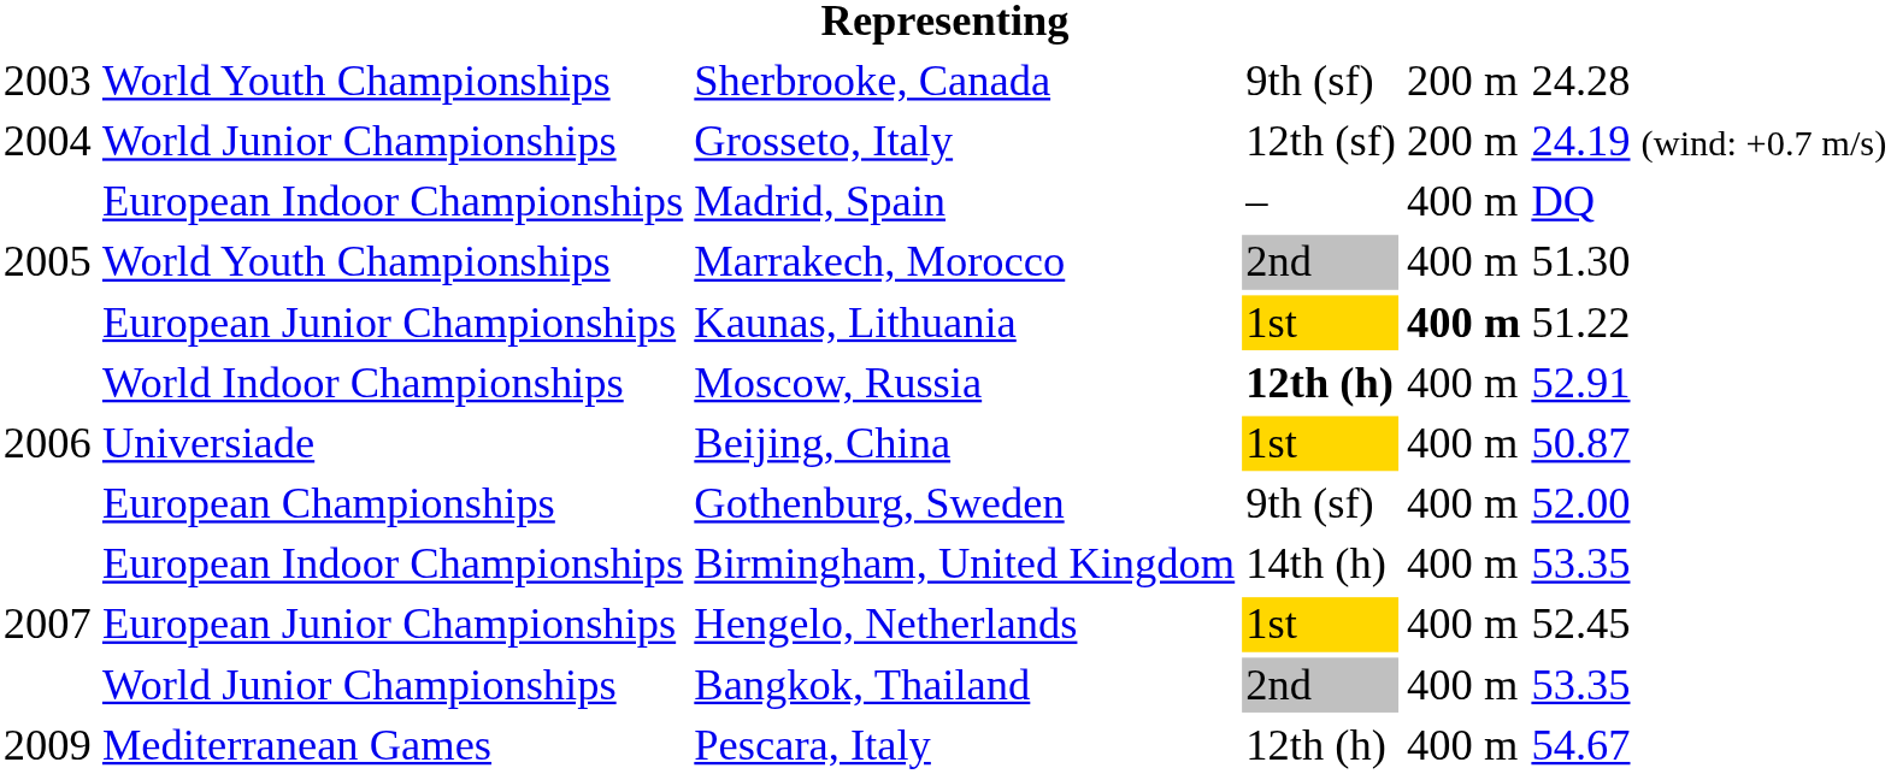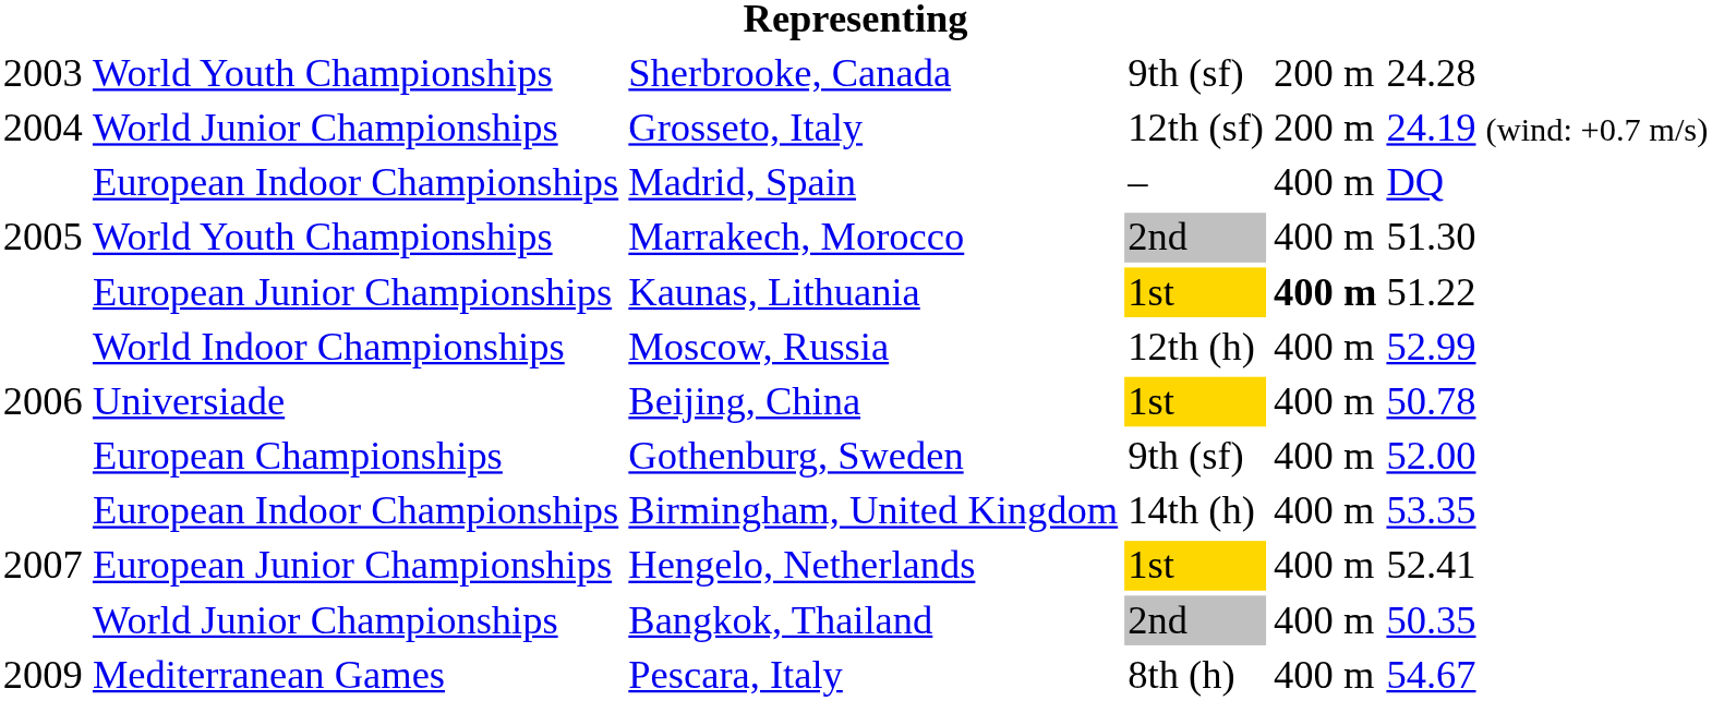Moscow, Russia | column 4: bold -> normal
Moscow, Russia | column 6: 52.91 -> 52.99
Beijing, China | column 6: 50.87 -> 50.78
Hengelo, Netherlands | column 6: 52.45 -> 52.41
Bangkok, Thailand | column 6: 53.35 -> 50.35
Pescara, Italy | column 4: 12th (h) -> 8th (h)
